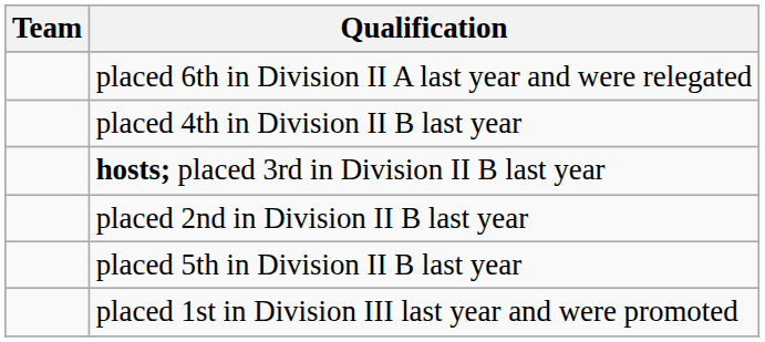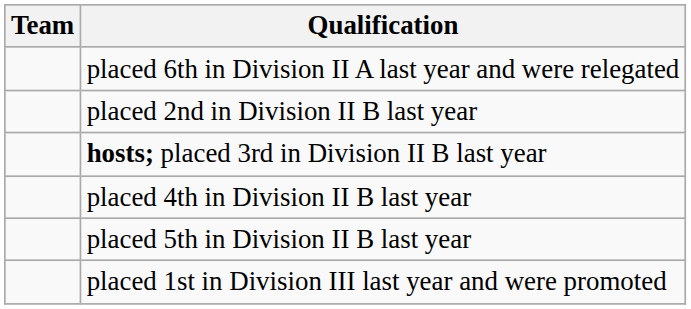rows swapped: placed 2nd in Division II B last year <-> placed 4th in Division II B last year
